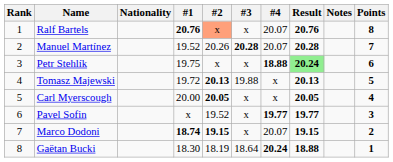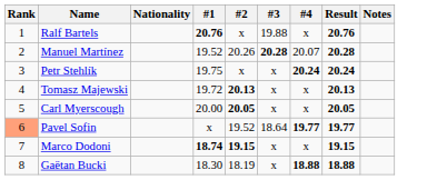- column: Points | 8 | 7 | 6 | 5 | 4 | 3 | 2 | 1
Ralf Bartels | #2: lightsalmon background -> no background
Ralf Bartels | #3: x -> 19.88
Ralf Bartels | #4: 20.07 -> x
Petr Stehlík | #4: 18.88 -> 20.24
Petr Stehlík | Result: lightgreen background -> no background
Tomasz Majewski | #3: 19.88 -> x
Pavel Sofin | Rank: no background -> lightsalmon background
Pavel Sofin | #3: x -> 18.64
Marco Dodoni | #4: 20.07 -> x
Gaëtan Bucki | #3: 18.64 -> x
Gaëtan Bucki | #4: 20.24 -> 18.88
